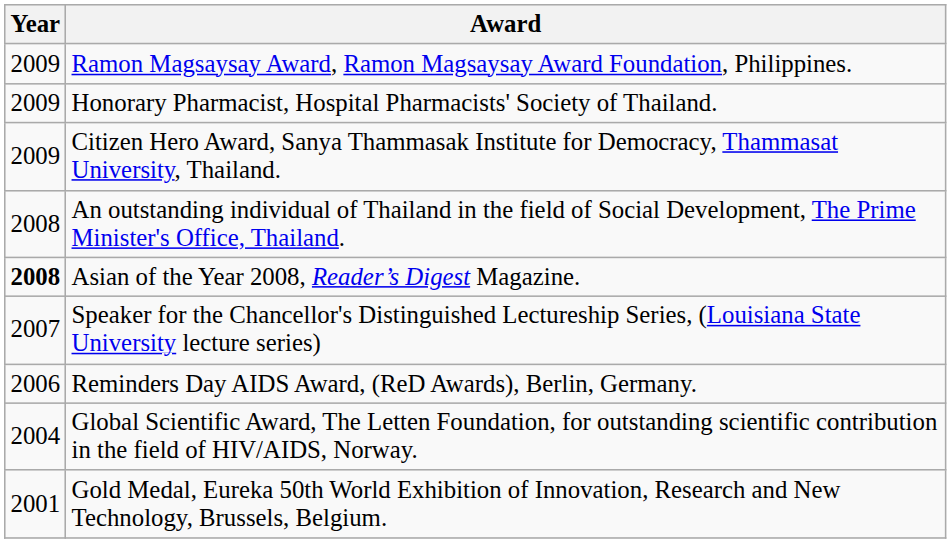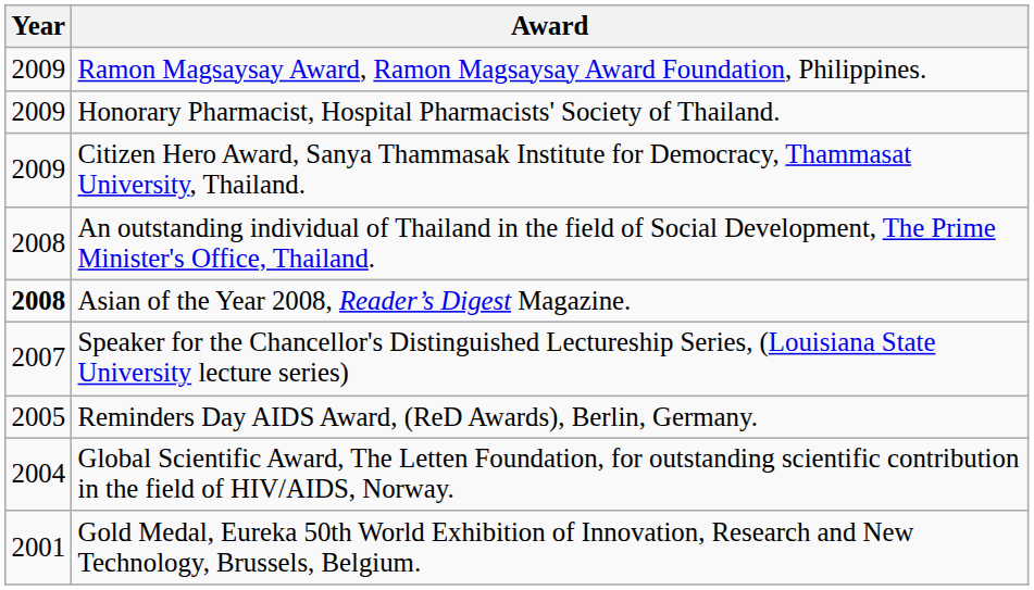Reminders Day AIDS Award, (ReD Awards), Berlin, Germany. | Year: 2006 -> 2005
